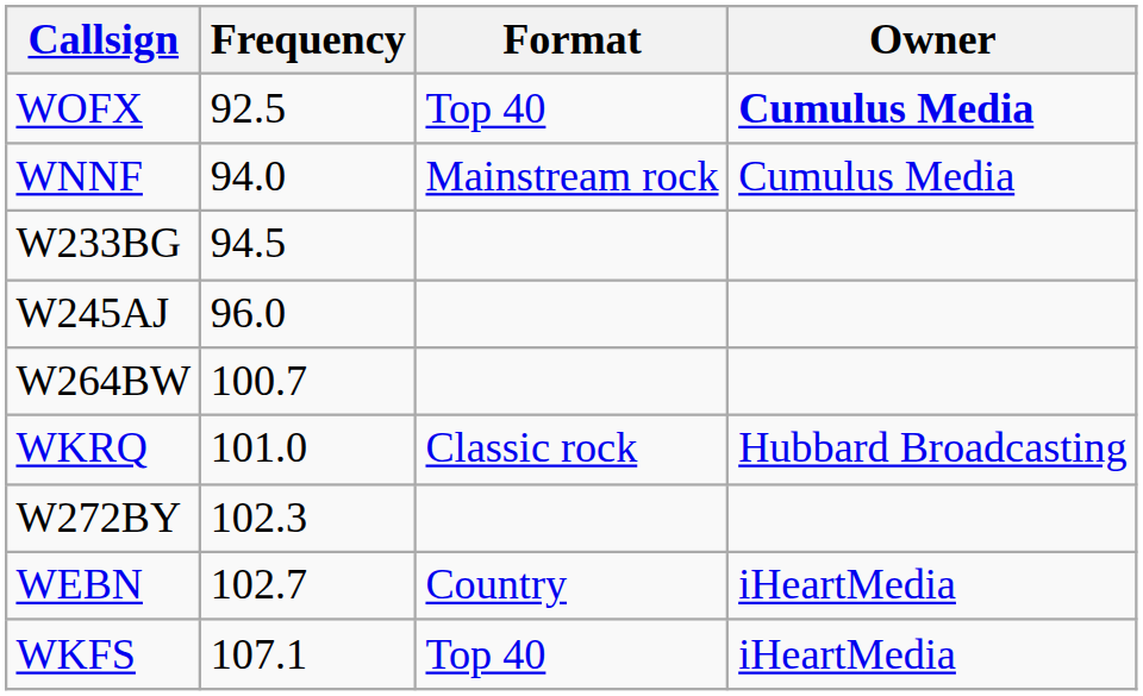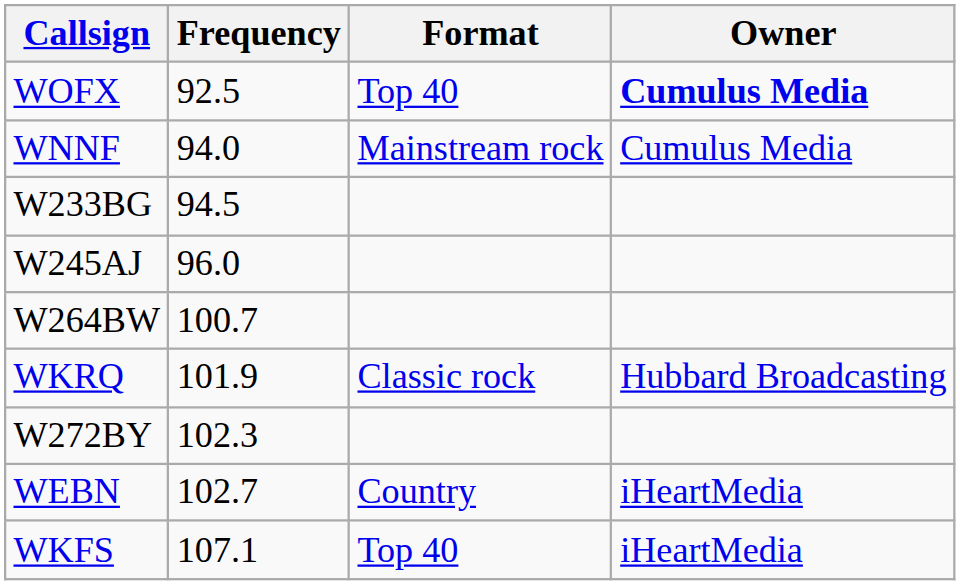WKRQ | Frequency: 101.0 -> 101.9
